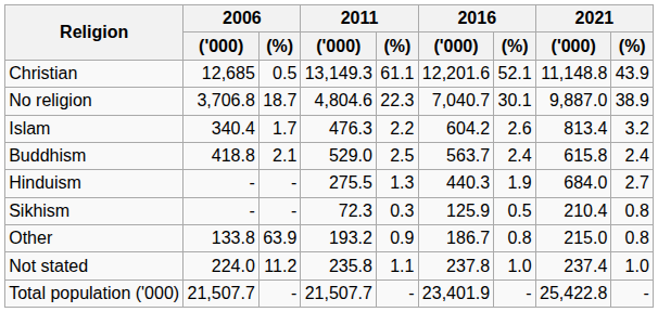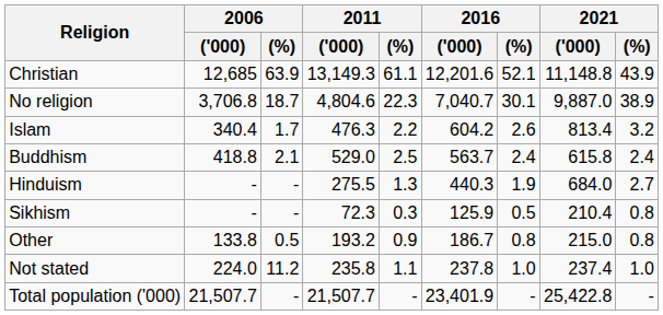Christian | 2006 / (%): 0.5 -> 63.9
Other | 2006 / (%): 63.9 -> 0.5
